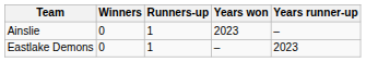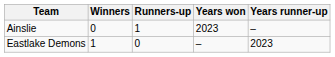Eastlake Demons | Winners: 0 -> 1
Eastlake Demons | Runners-up: 1 -> 0
